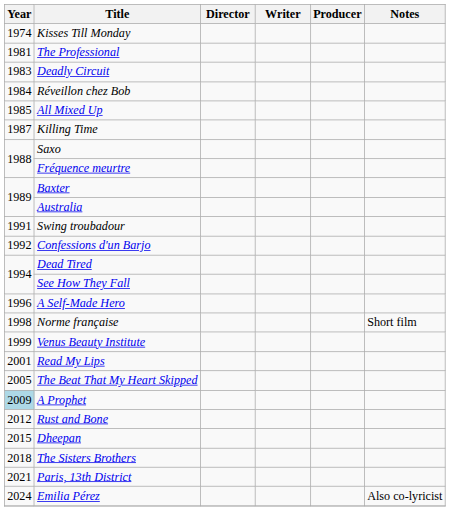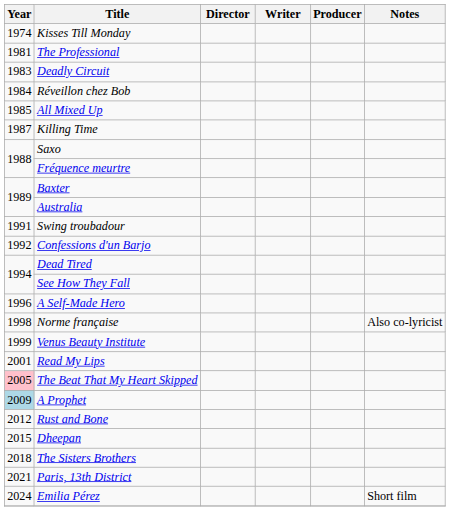Norme française | Notes: Short film -> Also co-lyricist
The Beat That My Heart Skipped | Year: no background -> pink background
Emilia Pérez | Notes: Also co-lyricist -> Short film
